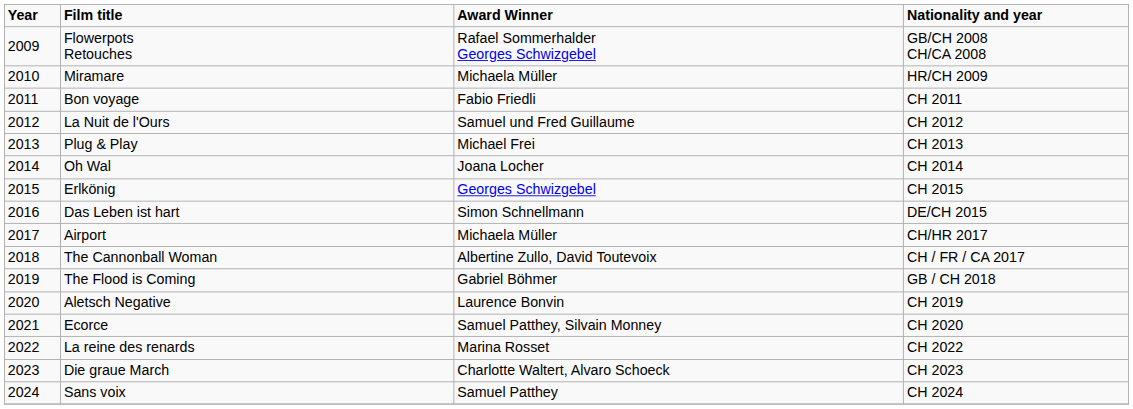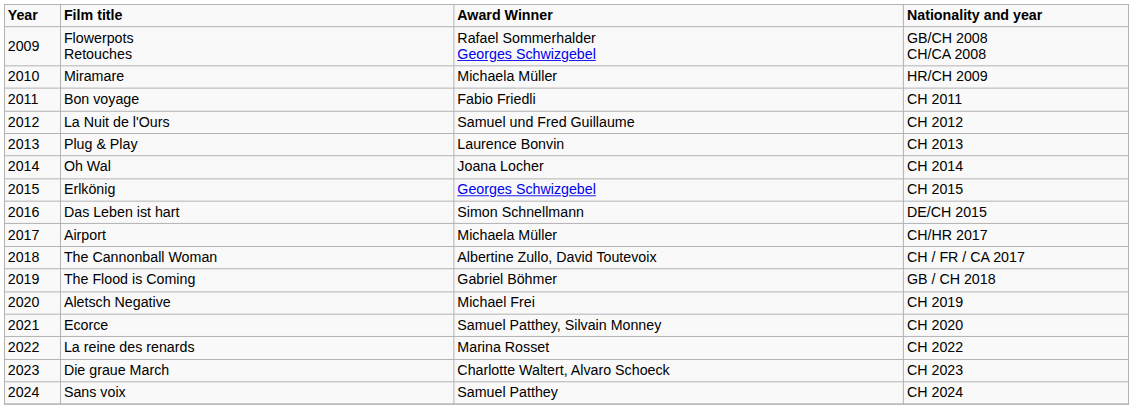Plug & Play | Award Winner: Michael Frei -> Laurence Bonvin
Aletsch Negative | Award Winner: Laurence Bonvin -> Michael Frei
